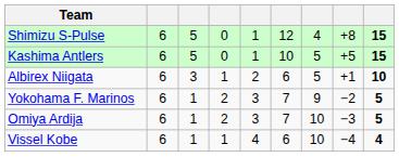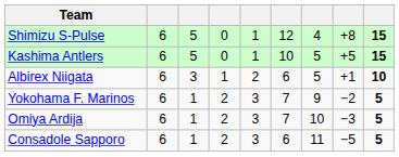+ row: Consadole Sapporo | 6 | 1 | 2 | 3 | 6 | 11 | −5 | 5
- row: Vissel Kobe | 6 | 1 | 1 | 4 | 6 | 10 | −4 | 4
